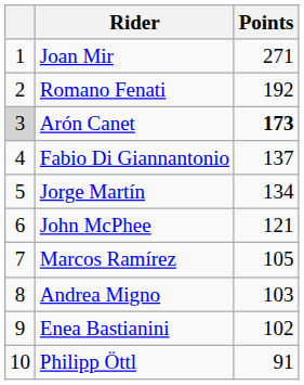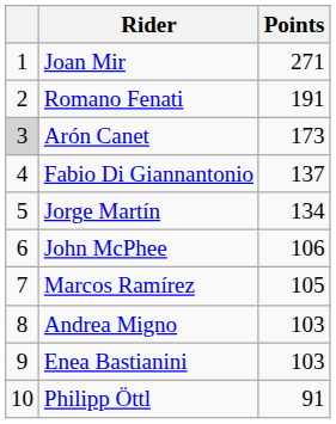Romano Fenati | Points: 192 -> 191
Arón Canet | Points: bold -> normal
John McPhee | Points: 121 -> 106
Enea Bastianini | Points: 102 -> 103
